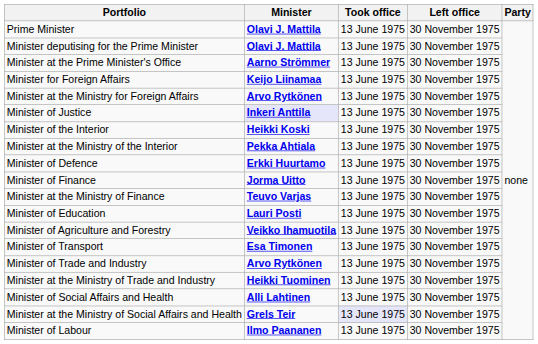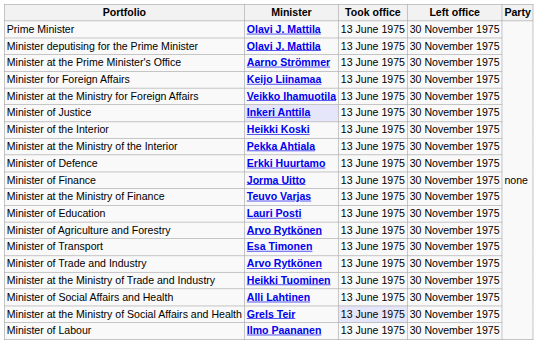Minister at the Ministry for Foreign Affairs | Minister: Arvo Rytkönen -> Veikko Ihamuotila
Minister of Agriculture and Forestry | Minister: Veikko Ihamuotila -> Arvo Rytkönen
